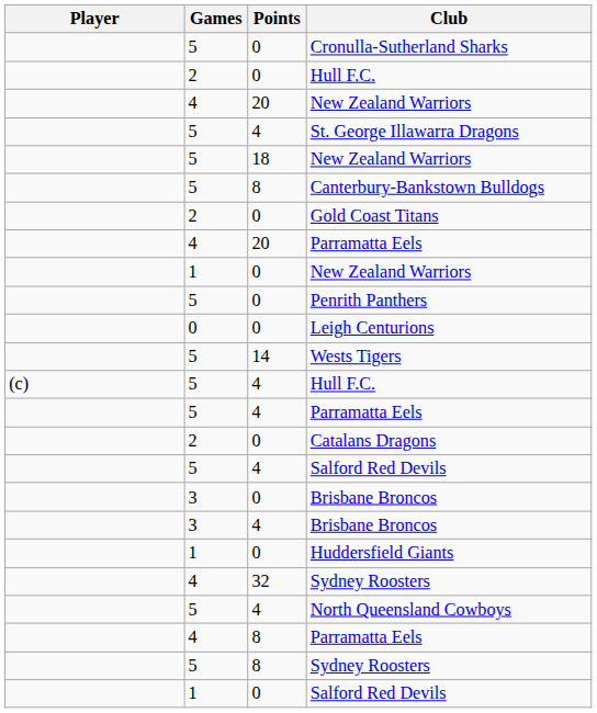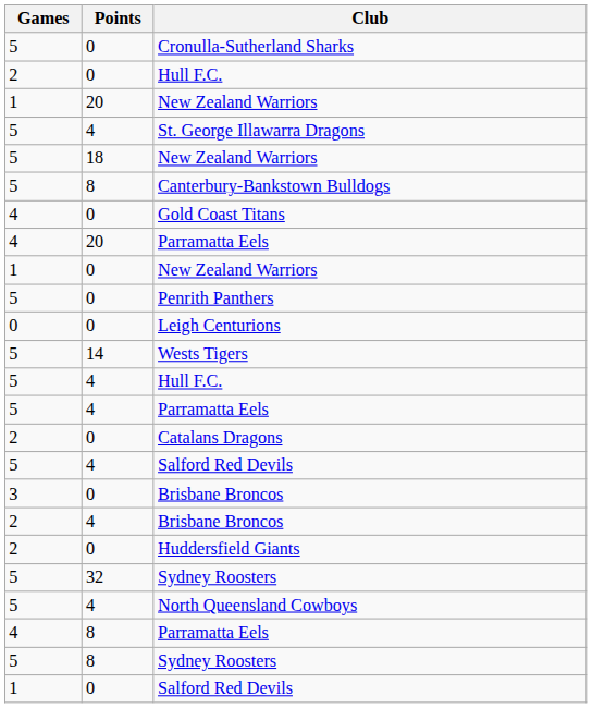- column: Player | (c)
20 / New Zealand Warriors | Games: 4 -> 1
Gold Coast Titans | Games: 2 -> 4
4 / Brisbane Broncos | Games: 3 -> 2
Huddersfield Giants | Games: 1 -> 2
32 / Sydney Roosters | Games: 4 -> 5
